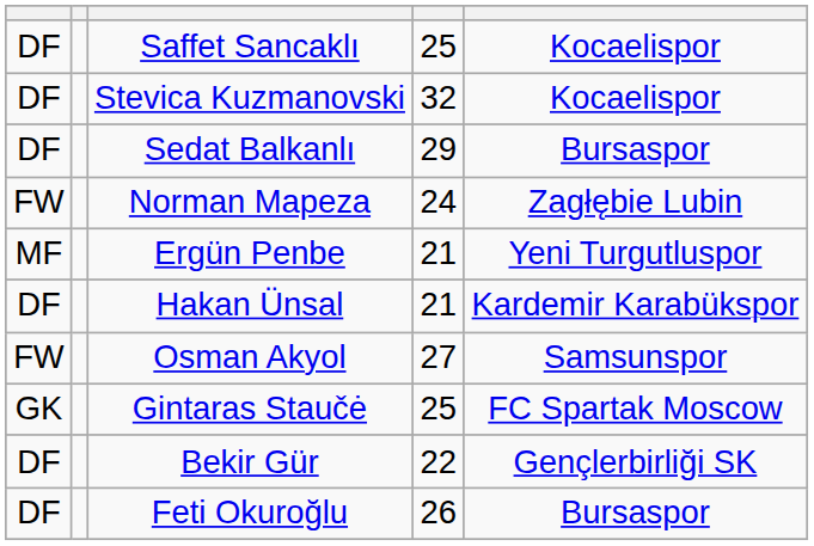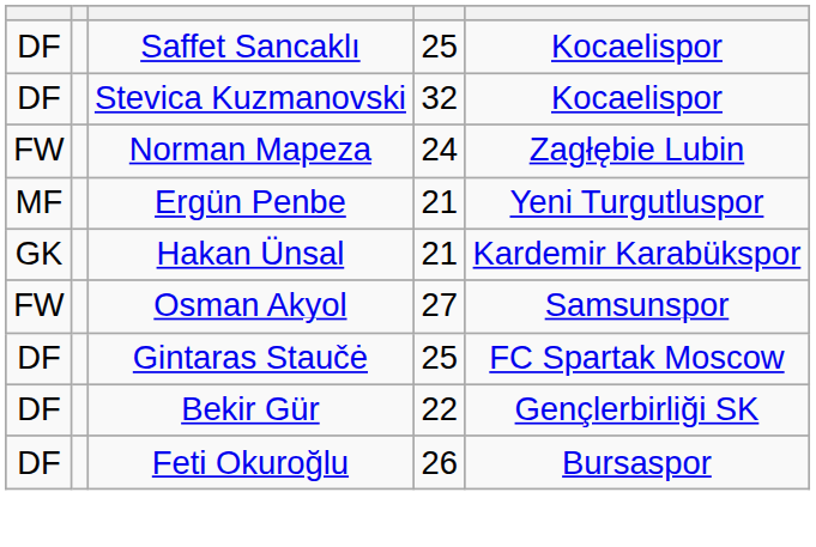- row: DF | Sedat Balkanlı | 29 | Bursaspor
Hakan Ünsal | column 1: DF -> GK
Gintaras Staučė | column 1: GK -> DF
